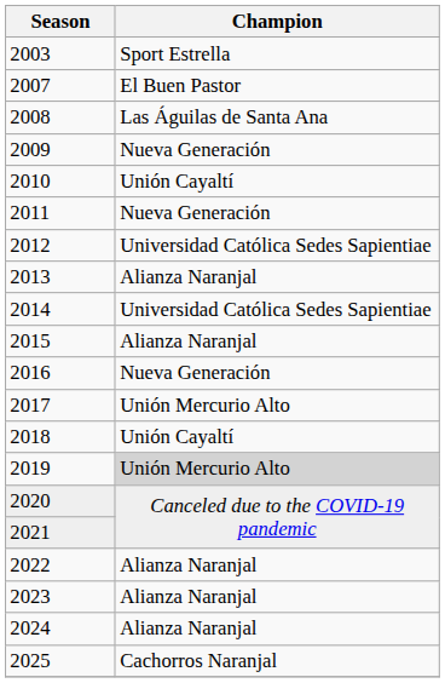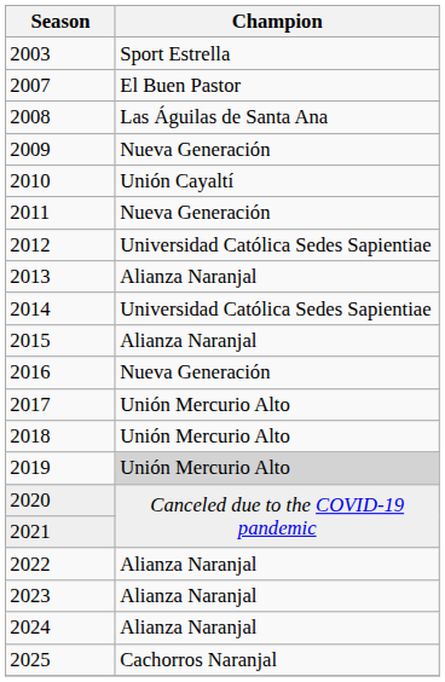2018 | Champion: Unión Cayaltí -> Unión Mercurio Alto
